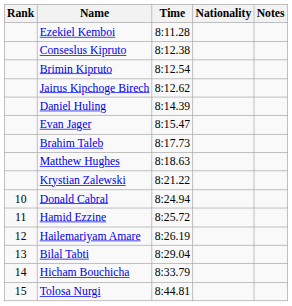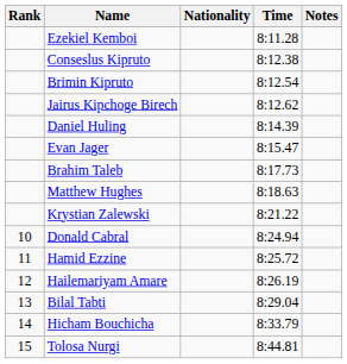columns swapped: Nationality <-> Time
